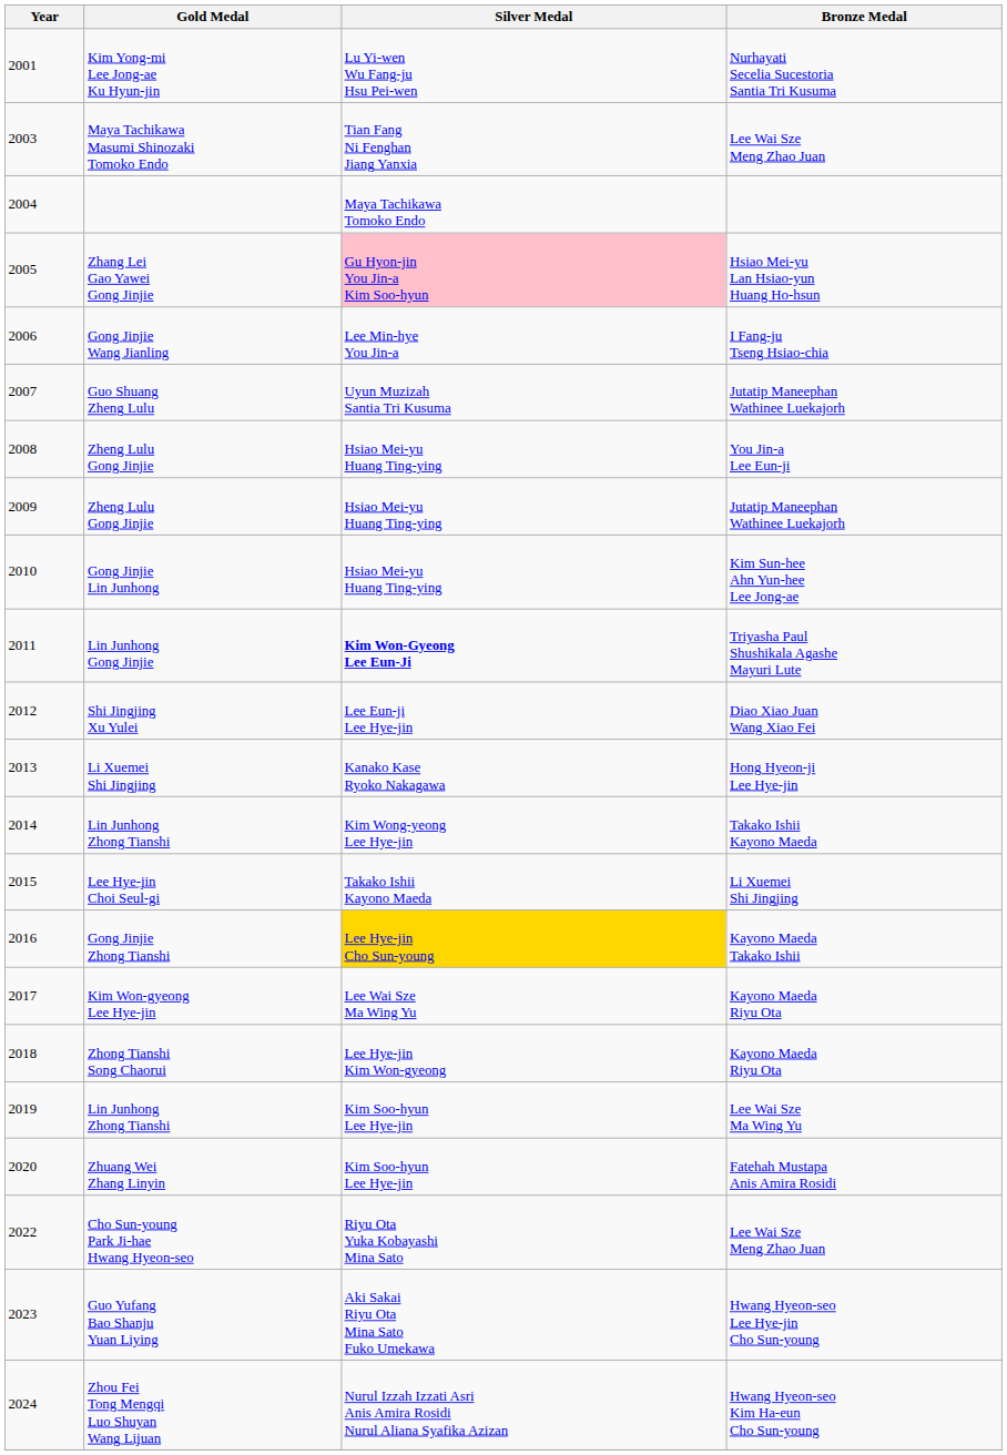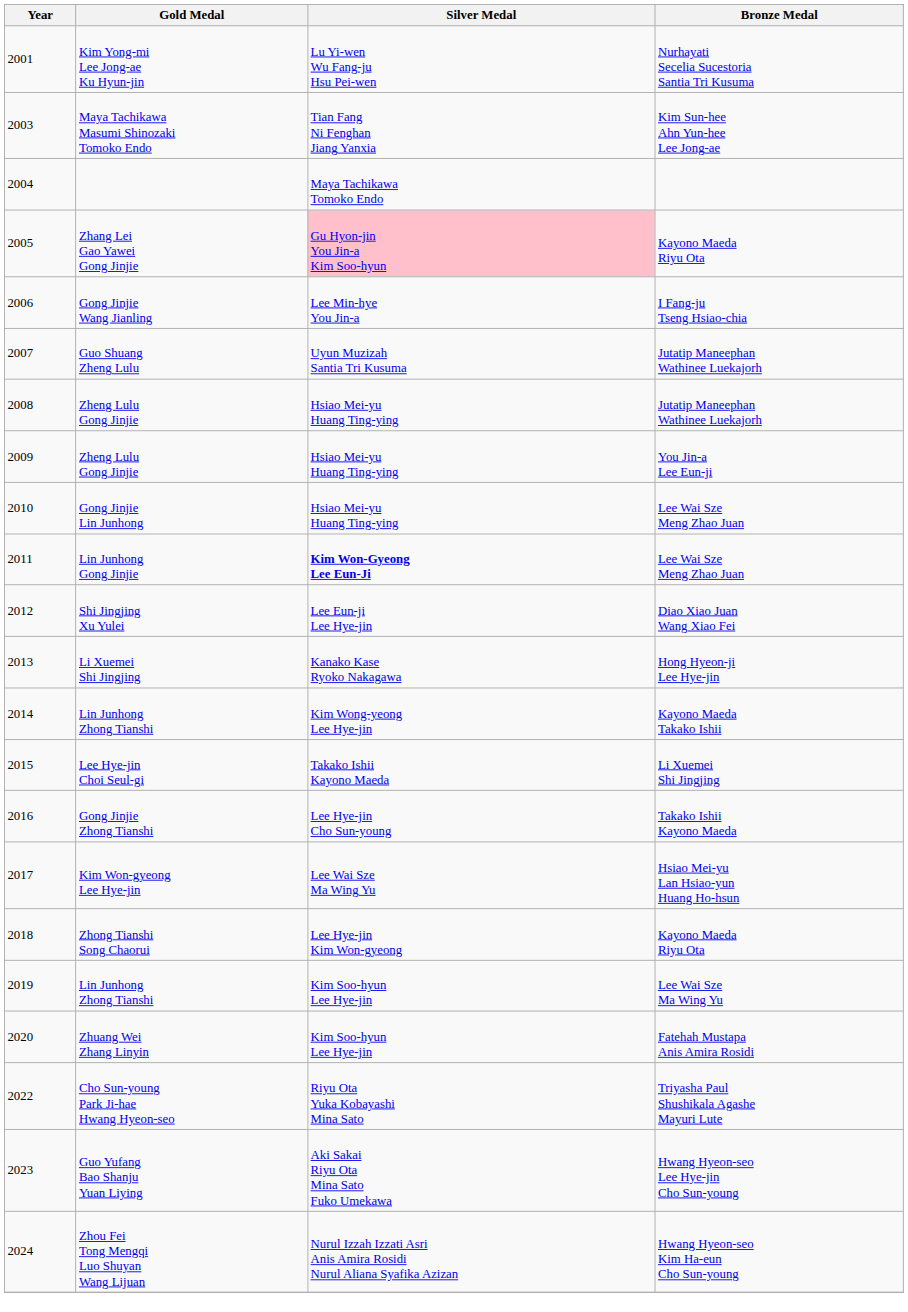Maya Tachikawa Masumi Shinozaki Tomoko Endo | Bronze Medal: Lee Wai Sze Meng Zhao Juan -> Kim Sun-hee Ahn Yun-hee Lee Jong-ae
Zhang Lei Gao Yawei Gong Jinjie | Bronze Medal: Hsiao Mei-yu Lan Hsiao-yun Huang Ho-hsun -> Kayono Maeda Riyu Ota
2008 / Zheng Lulu Gong Jinjie | Bronze Medal: You Jin-a Lee Eun-ji -> Jutatip Maneephan Wathinee Luekajorh
2009 / Zheng Lulu Gong Jinjie | Bronze Medal: Jutatip Maneephan Wathinee Luekajorh -> You Jin-a Lee Eun-ji
Gong Jinjie Lin Junhong | Bronze Medal: Kim Sun-hee Ahn Yun-hee Lee Jong-ae -> Lee Wai Sze Meng Zhao Juan
Lin Junhong Gong Jinjie | Bronze Medal: Triyasha Paul Shushikala Agashe Mayuri Lute -> Lee Wai Sze Meng Zhao Juan
2014 / Lin Junhong Zhong Tianshi | Bronze Medal: Takako Ishii Kayono Maeda -> Kayono Maeda Takako Ishii
Gong Jinjie Zhong Tianshi | Silver Medal: gold background -> no background
Gong Jinjie Zhong Tianshi | Bronze Medal: Kayono Maeda Takako Ishii -> Takako Ishii Kayono Maeda
Kim Won-gyeong Lee Hye-jin | Bronze Medal: Kayono Maeda Riyu Ota -> Hsiao Mei-yu Lan Hsiao-yun Huang Ho-hsun
Cho Sun-young Park Ji-hae Hwang Hyeon-seo | Bronze Medal: Lee Wai Sze Meng Zhao Juan -> Triyasha Paul Shushikala Agashe Mayuri Lute
